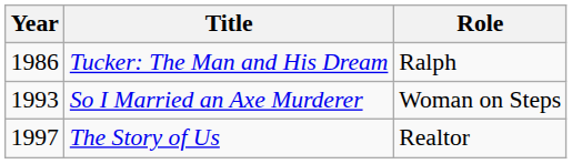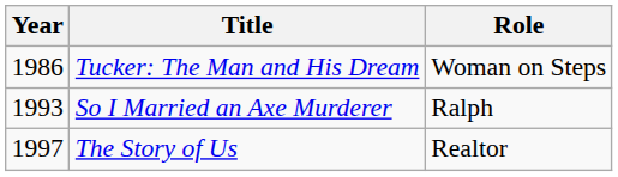Tucker: The Man and His Dream | Role: Ralph -> Woman on Steps
So I Married an Axe Murderer | Role: Woman on Steps -> Ralph
